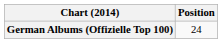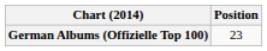German Albums (Offizielle Top 100) | Position: 24 -> 23
